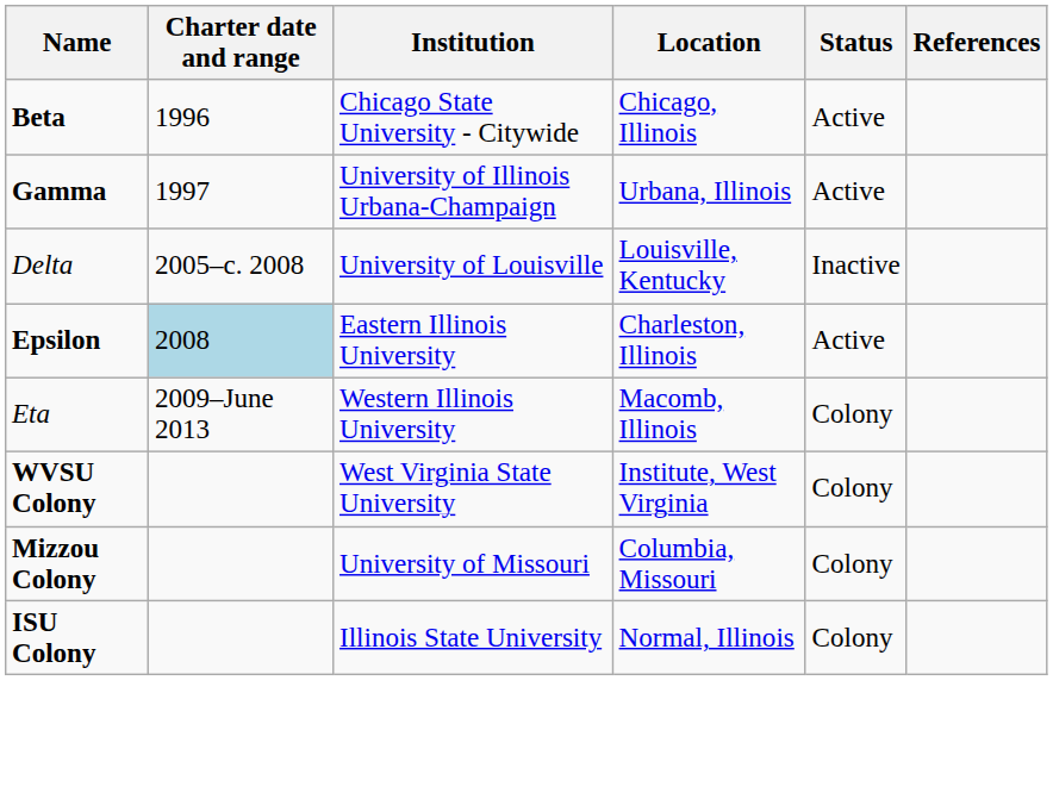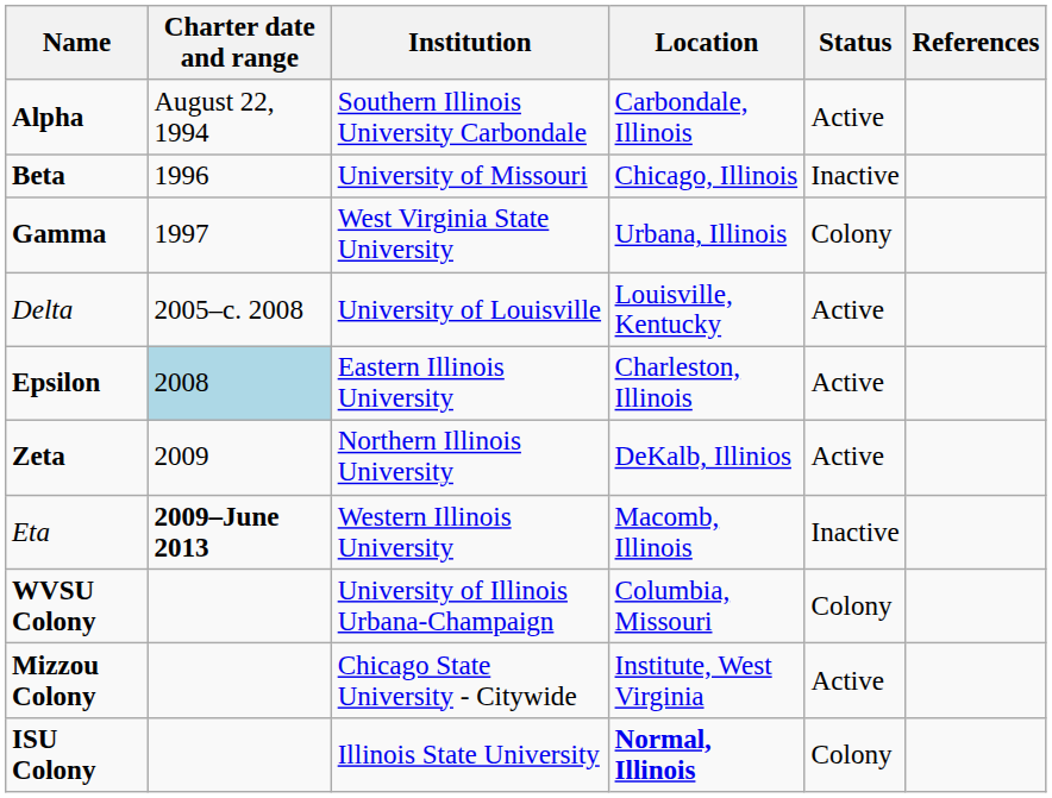+ row: Alpha | August 22, 1994 | Southern Illinois University Carbondale | Carbondale, Illinois | Active
Beta | Institution: Chicago State University - Citywide -> University of Missouri
Beta | Status: Active -> Inactive
Gamma | Institution: University of Illinois Urbana-Champaign -> West Virginia State University
Gamma | Status: Active -> Colony
Delta | Status: Inactive -> Active
+ row: Zeta | 2009 | Northern Illinois University | DeKalb, Illinios | Active
Eta | Charter date and range: normal -> bold
Eta | Status: Colony -> Inactive
WVSU Colony | Institution: West Virginia State University -> University of Illinois Urbana-Champaign
WVSU Colony | Location: Institute, West Virginia -> Columbia, Missouri
Mizzou Colony | Institution: University of Missouri -> Chicago State University - Citywide
Mizzou Colony | Location: Columbia, Missouri -> Institute, West Virginia
Mizzou Colony | Status: Colony -> Active
ISU Colony | Location: normal -> bold
